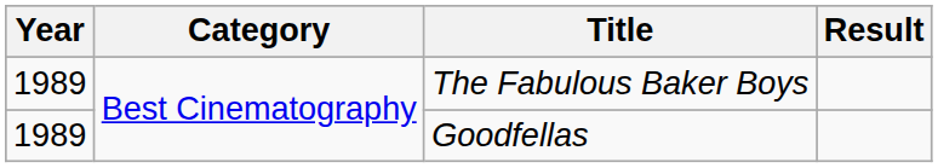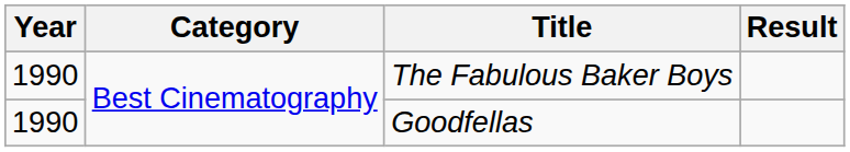The Fabulous Baker Boys | Year: 1989 -> 1990
Goodfellas | Year: 1989 -> 1990
